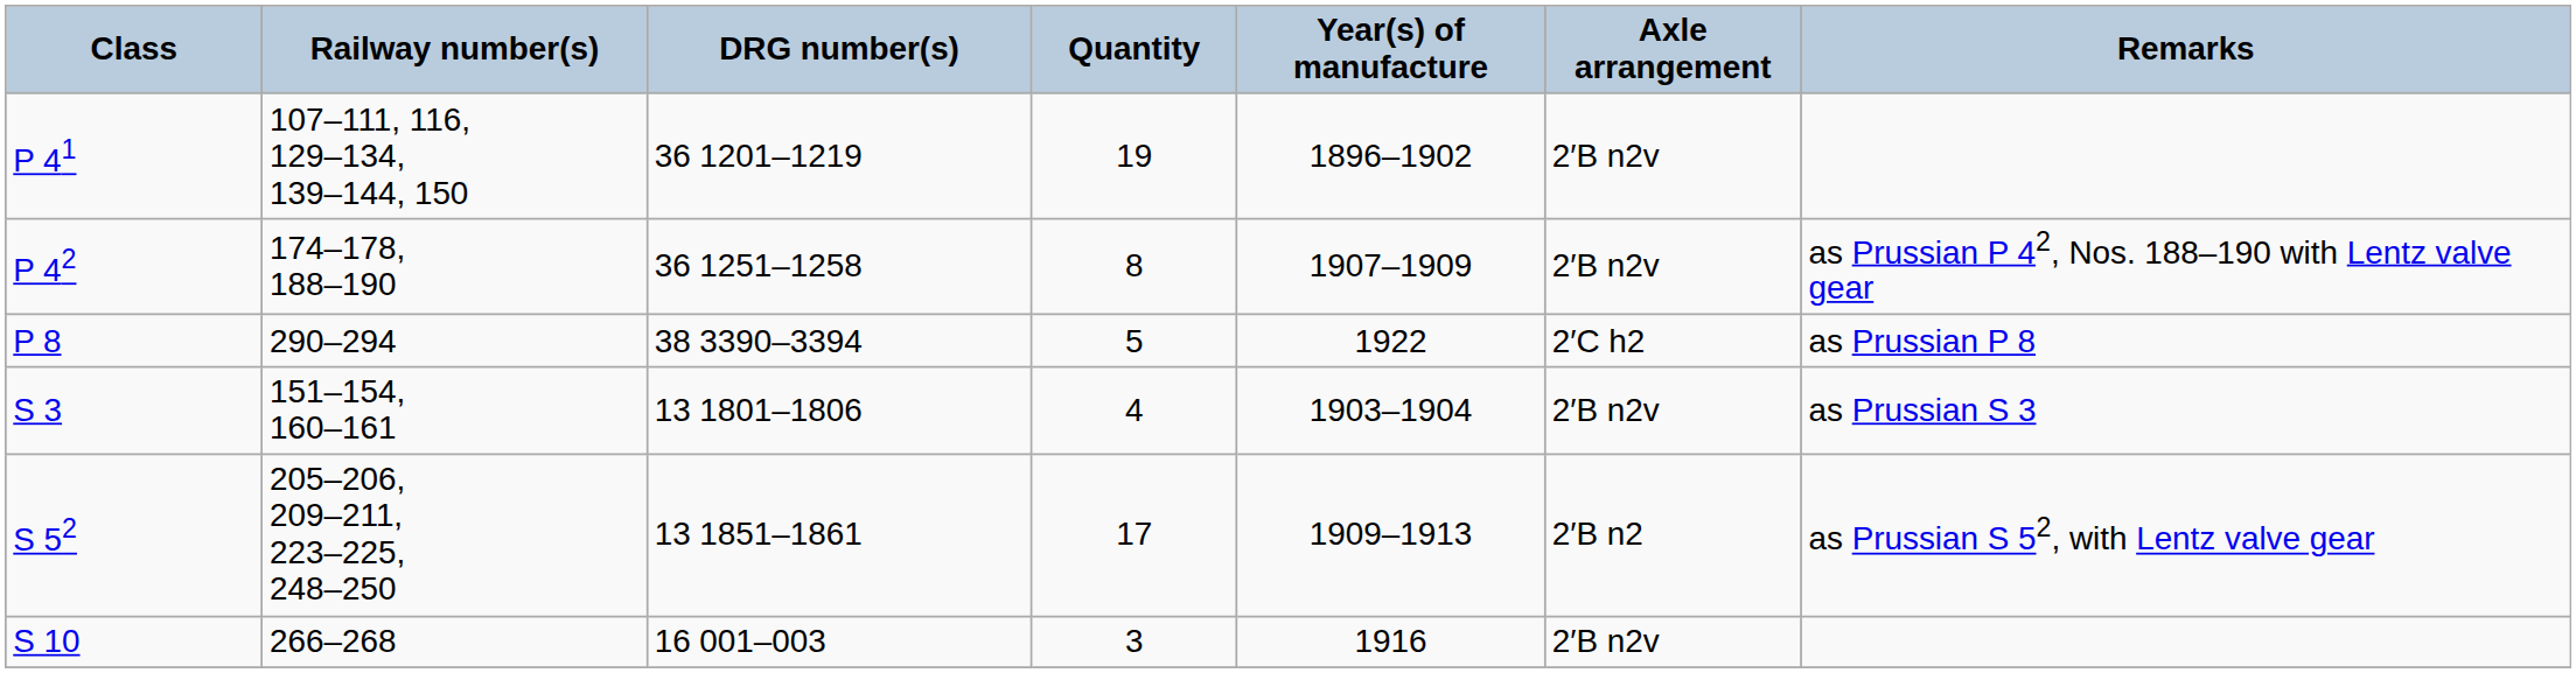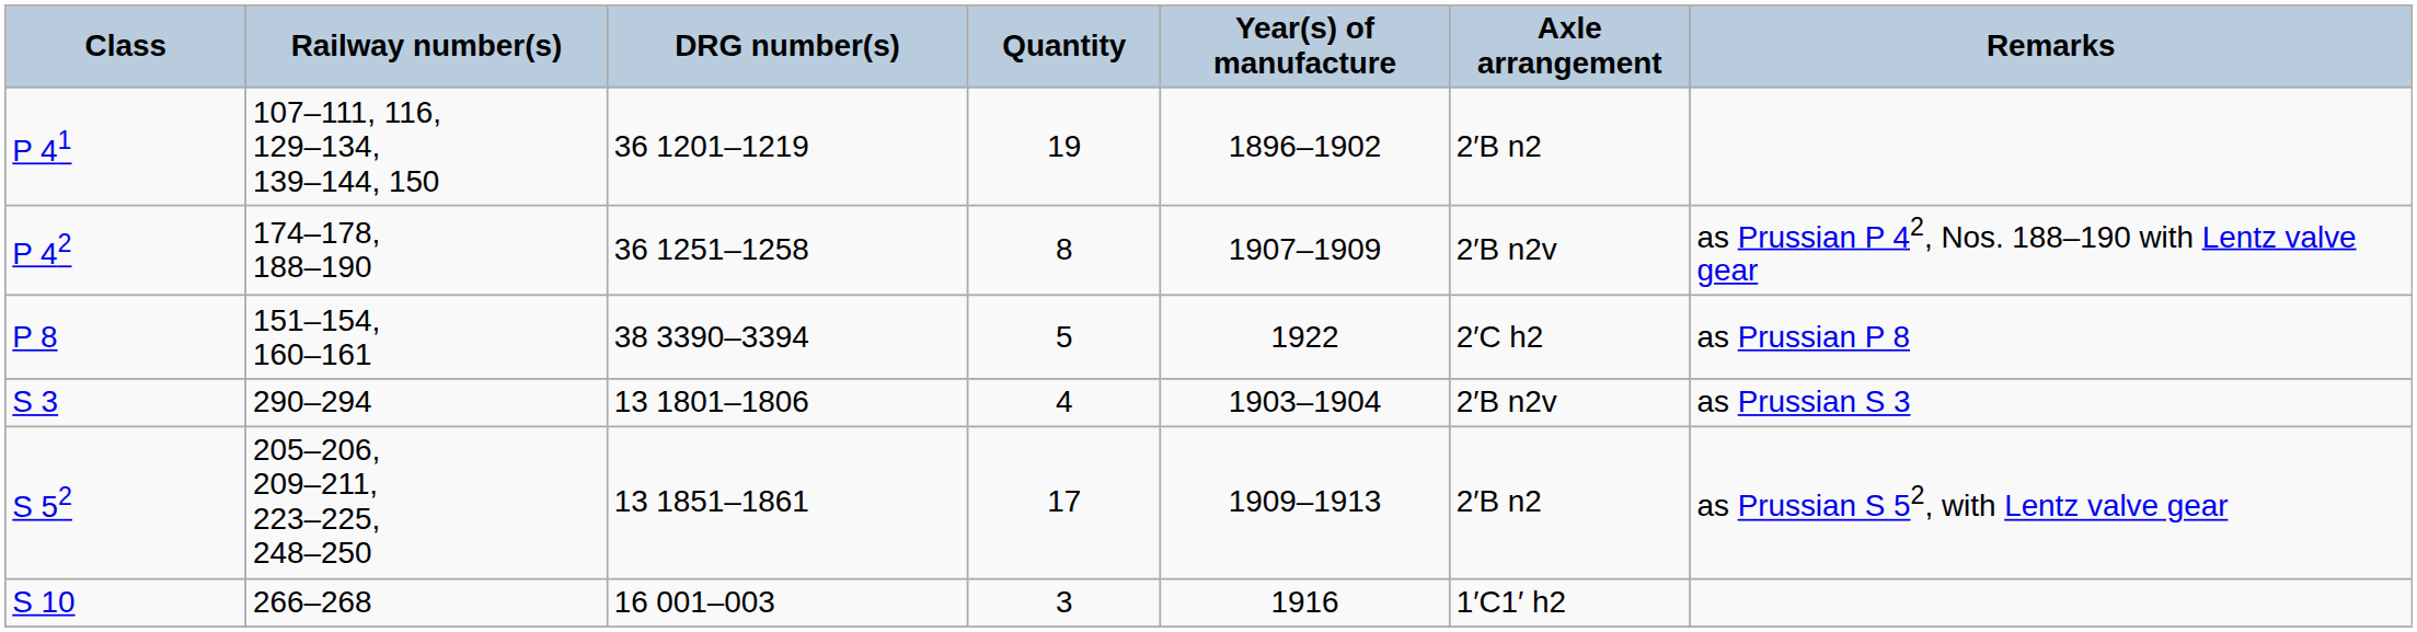P 41 | Axle arrangement: 2′B n2v -> 2′B n2
P 8 | Railway number(s): 290–294 -> 151–154, 160–161
S 3 | Railway number(s): 151–154, 160–161 -> 290–294
S 10 | Axle arrangement: 2′B n2v -> 1′C1′ h2
